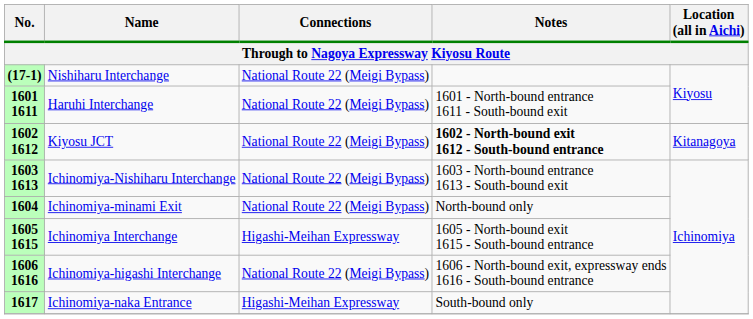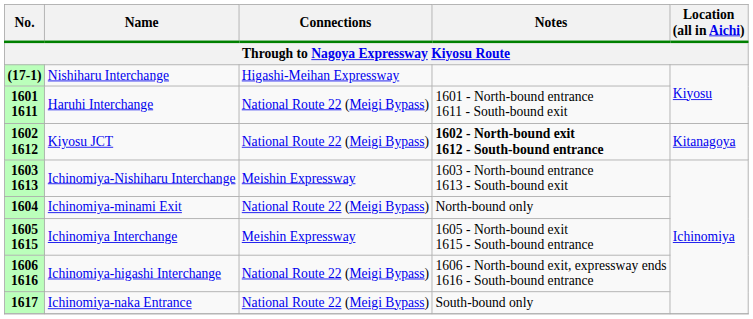(17-1) | Connections: National Route 22 (Meigi Bypass) -> Higashi-Meihan Expressway
1603 1613 | Connections: National Route 22 (Meigi Bypass) -> Meishin Expressway
1605 1615 | Connections: Higashi-Meihan Expressway -> Meishin Expressway
1617 | Connections: Higashi-Meihan Expressway -> National Route 22 (Meigi Bypass)
